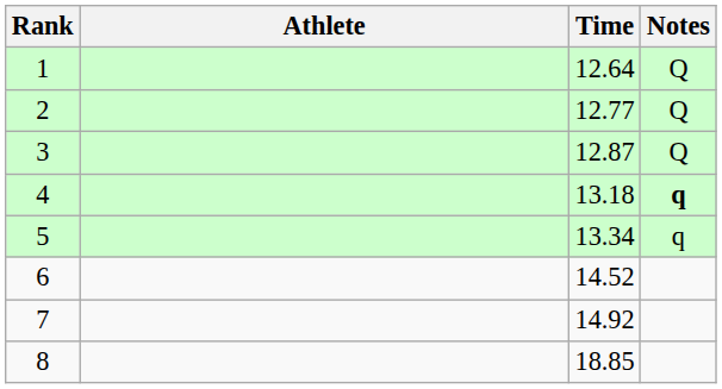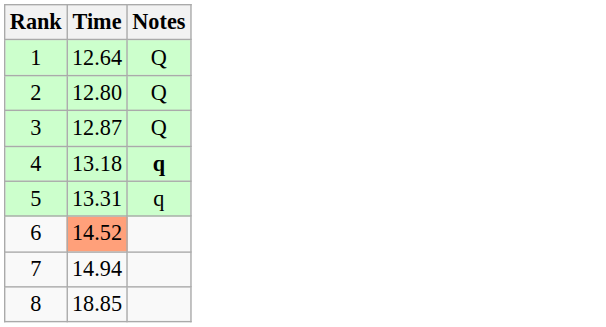- column: Athlete
2 | Time: 12.77 -> 12.80
5 | Time: 13.34 -> 13.31
6 | Time: no background -> lightsalmon background
7 | Time: 14.92 -> 14.94
